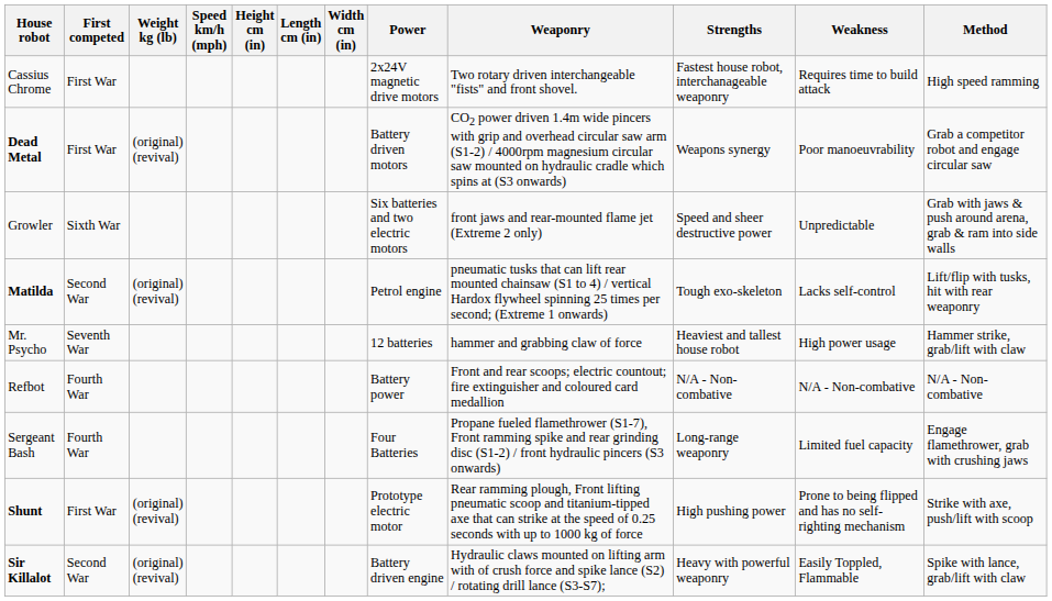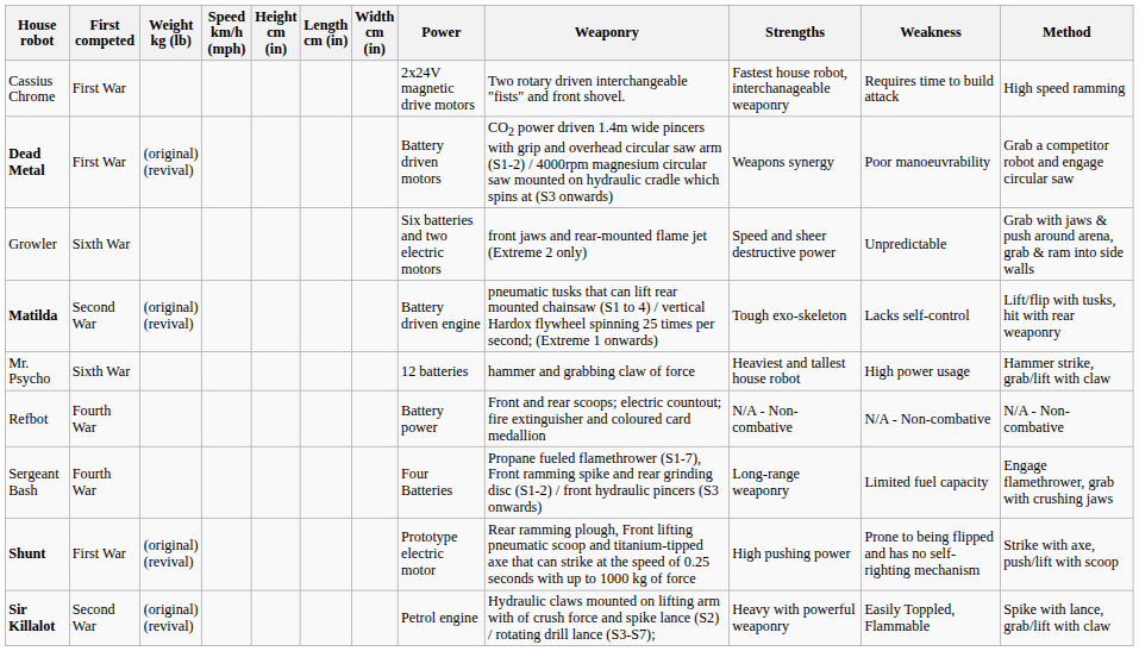Matilda | Power: Petrol engine -> Battery driven engine
Mr. Psycho | First competed: Seventh War -> Sixth War
Sir Killalot | Power: Battery driven engine -> Petrol engine
